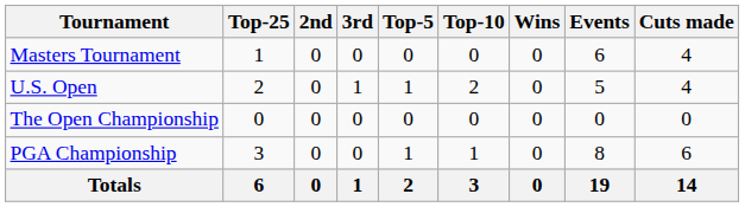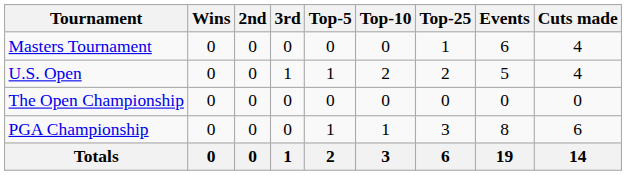columns swapped: Wins <-> Top-25
